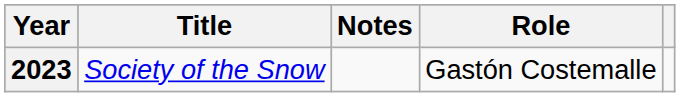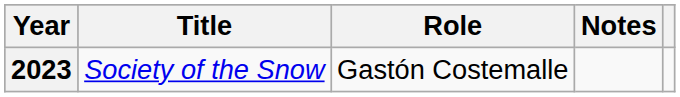columns swapped: Role <-> Notes
